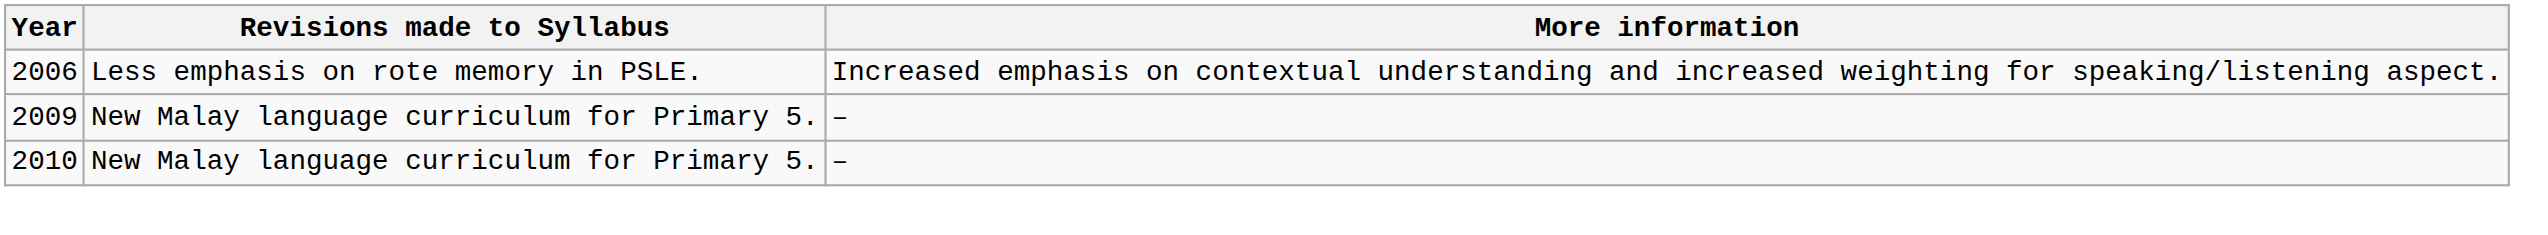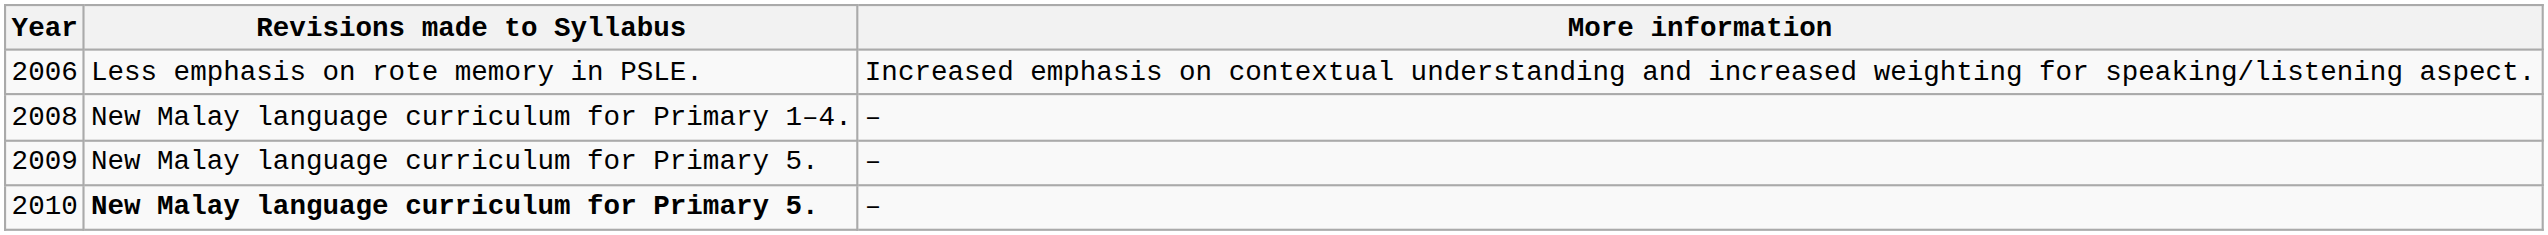+ row: 2008 | New Malay language curriculum for Primary 1–4. | –
2010 | Revisions made to Syllabus: normal -> bold
